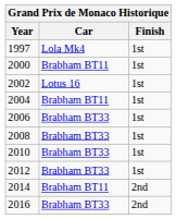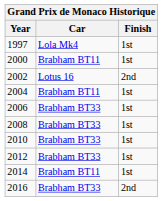2002 | Finish: 1st -> 2nd
2014 | Finish: 2nd -> 1st
